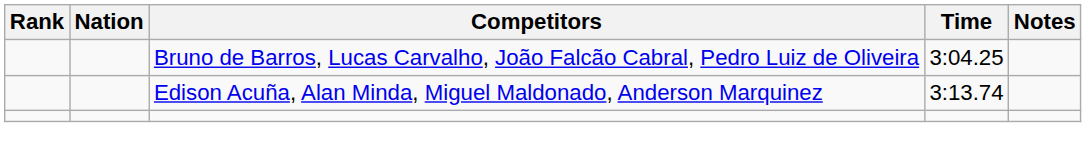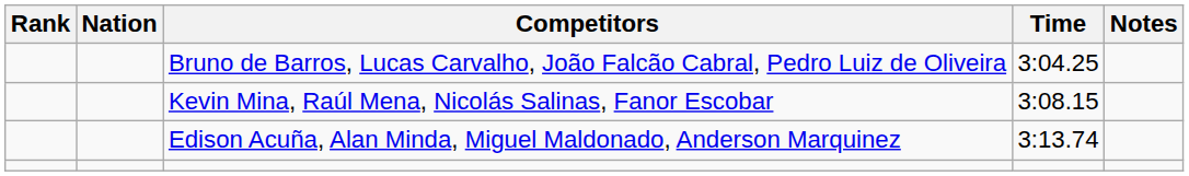+ row: Kevin Mina, Raúl Mena, Nicolás Salinas, Fanor Escobar | 3:08.15
